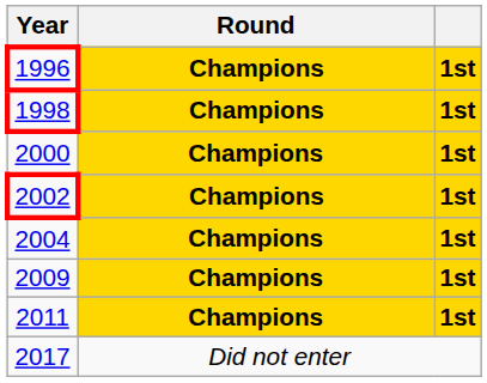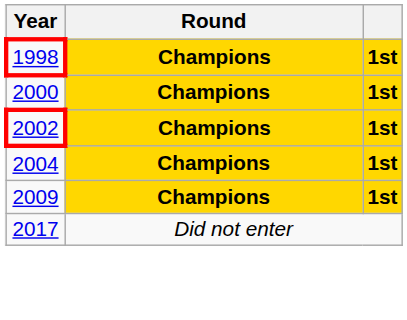- row: 1996 | Champions | 1st
- row: 2011 | Champions | 1st
